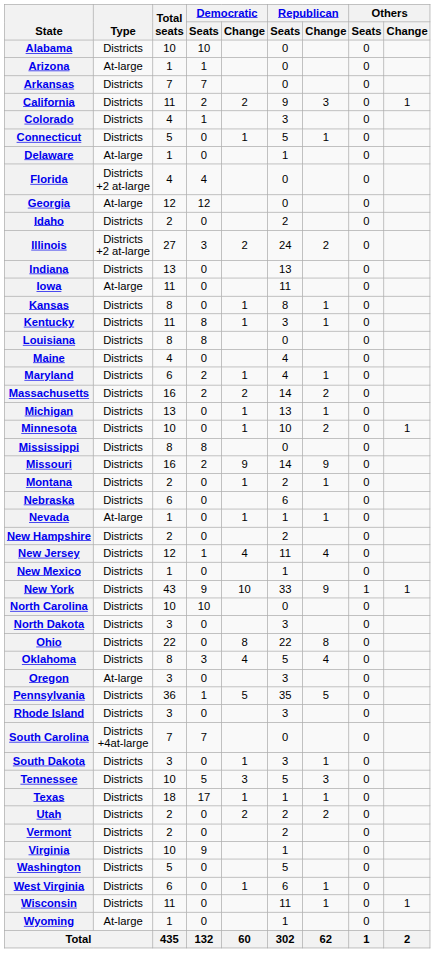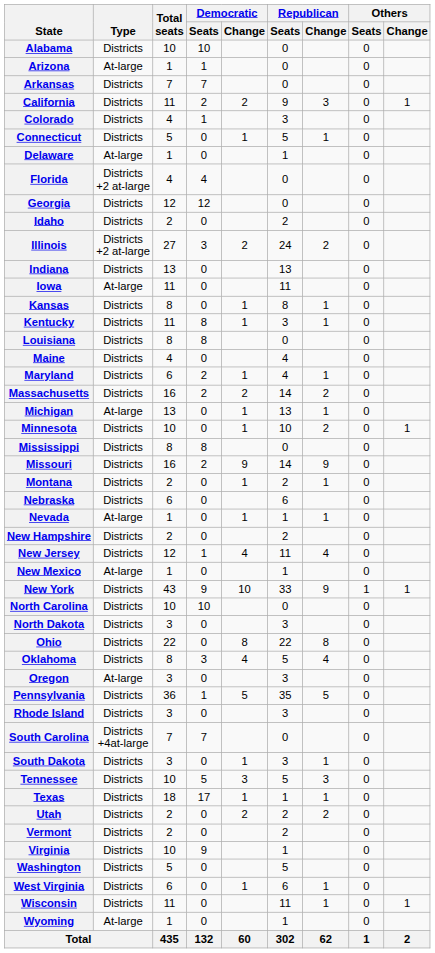Georgia | Type: At-large -> Districts
Michigan | Type: Districts -> At-large
New Mexico | Type: Districts -> At-large
